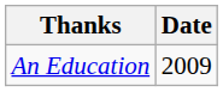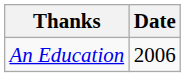An Education | Date: 2009 -> 2006
